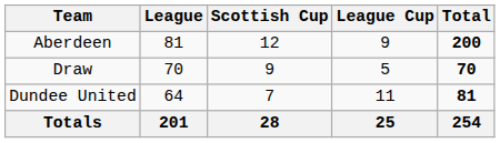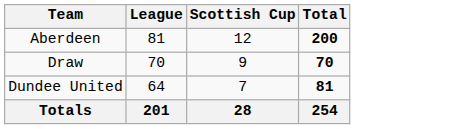- column: League Cup | 9 | 5 | 11 | 25
